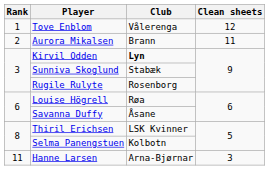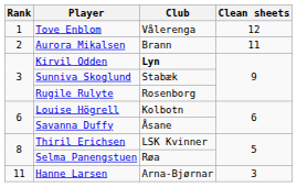Louise Högrell | Club: Røa -> Kolbotn
Selma Panengstuen | Club: Kolbotn -> Røa
